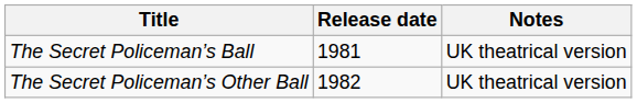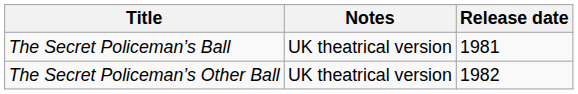columns swapped: Release date <-> Notes
